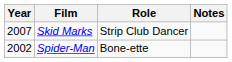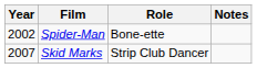rows swapped: Skid Marks <-> Spider-Man
